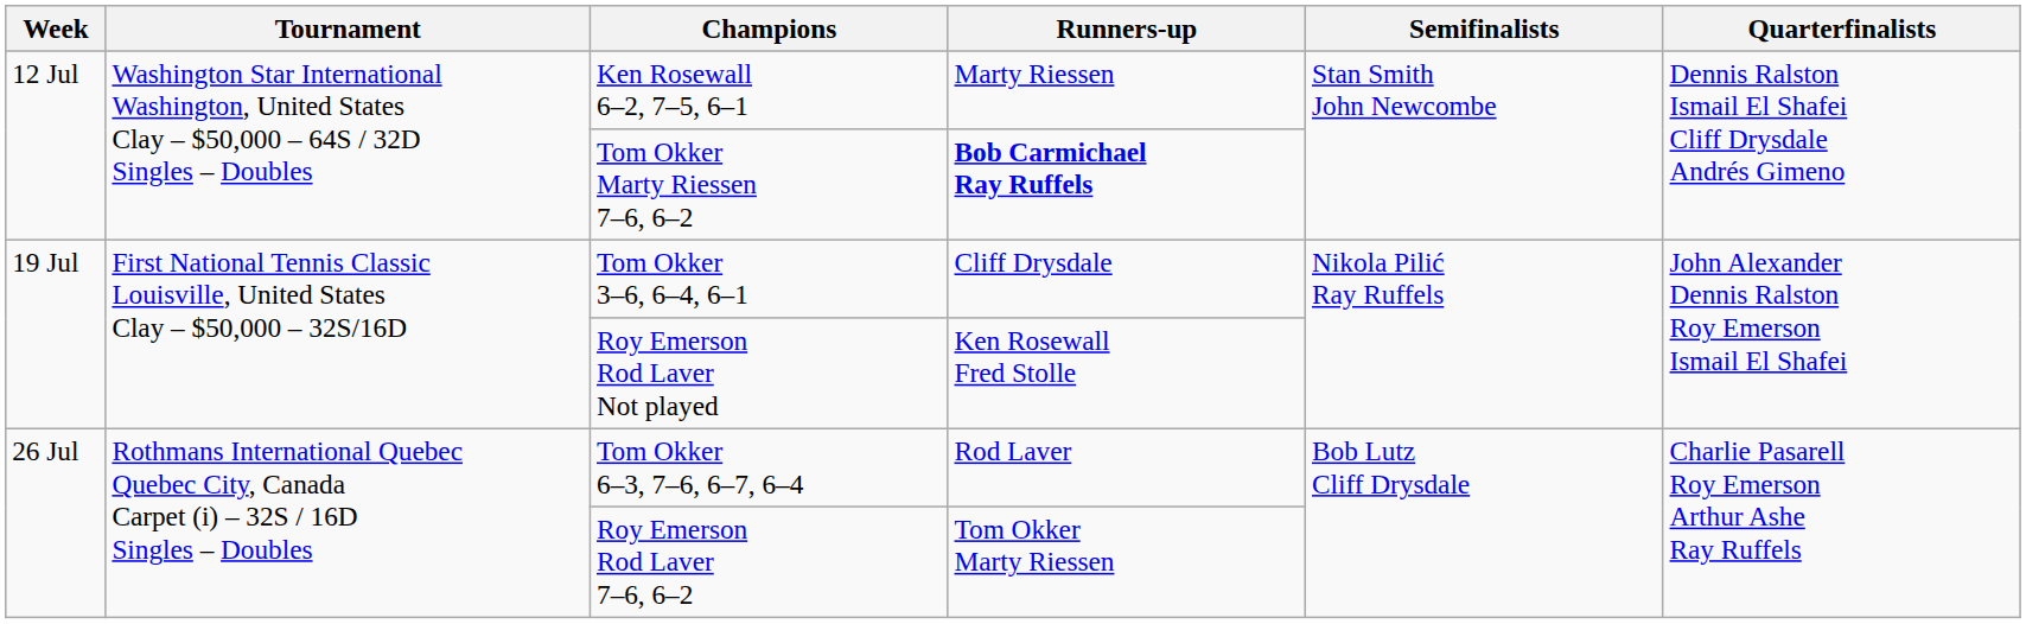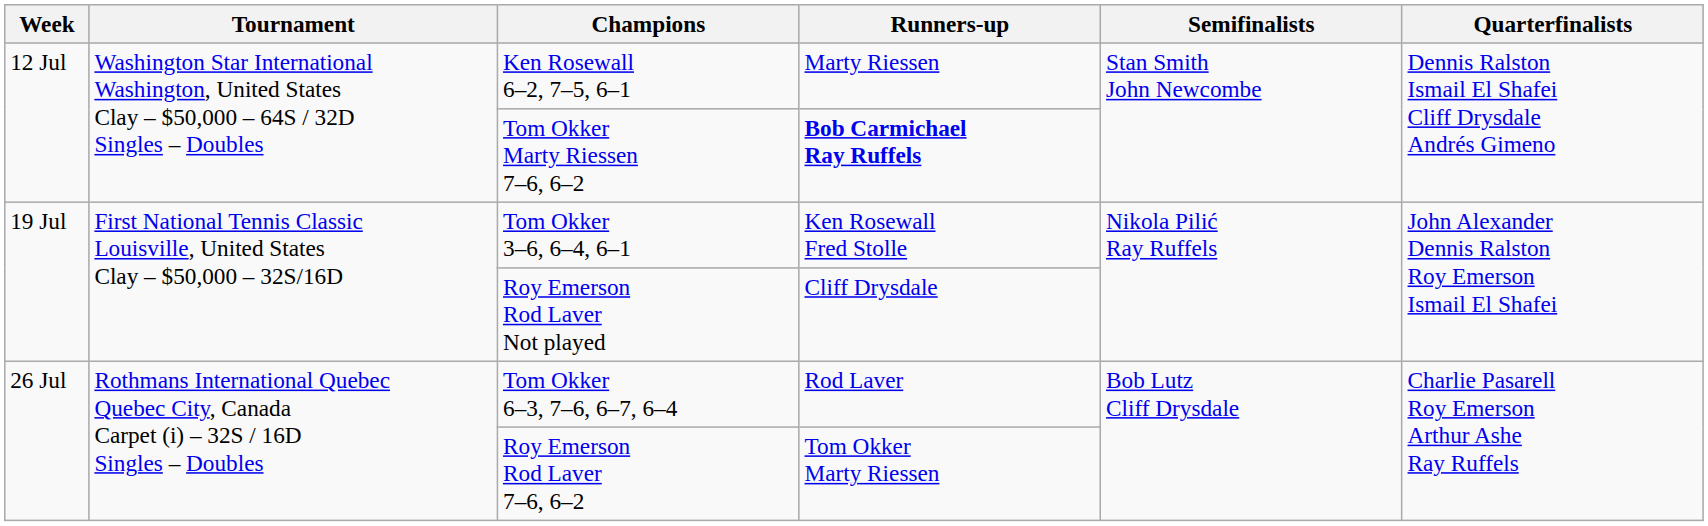Tom Okker 3–6, 6–4, 6–1 | Runners-up: Cliff Drysdale -> Ken Rosewall Fred Stolle
Roy Emerson Rod Laver Not played | Runners-up: Ken Rosewall Fred Stolle -> Cliff Drysdale
